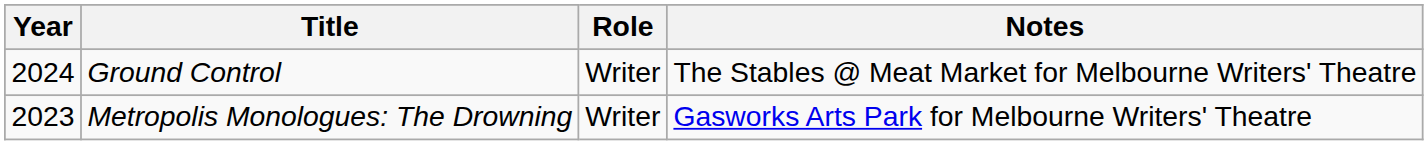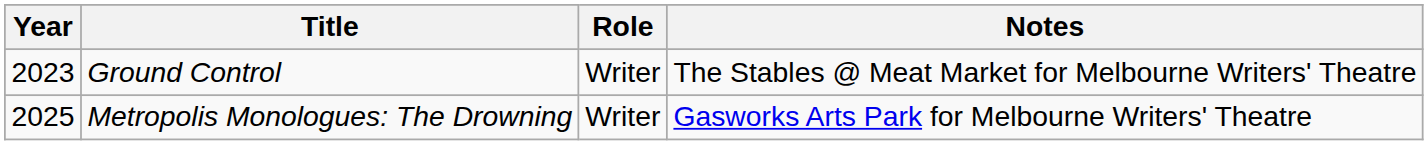Ground Control | Year: 2024 -> 2023
Metropolis Monologues: The Drowning | Year: 2023 -> 2025
